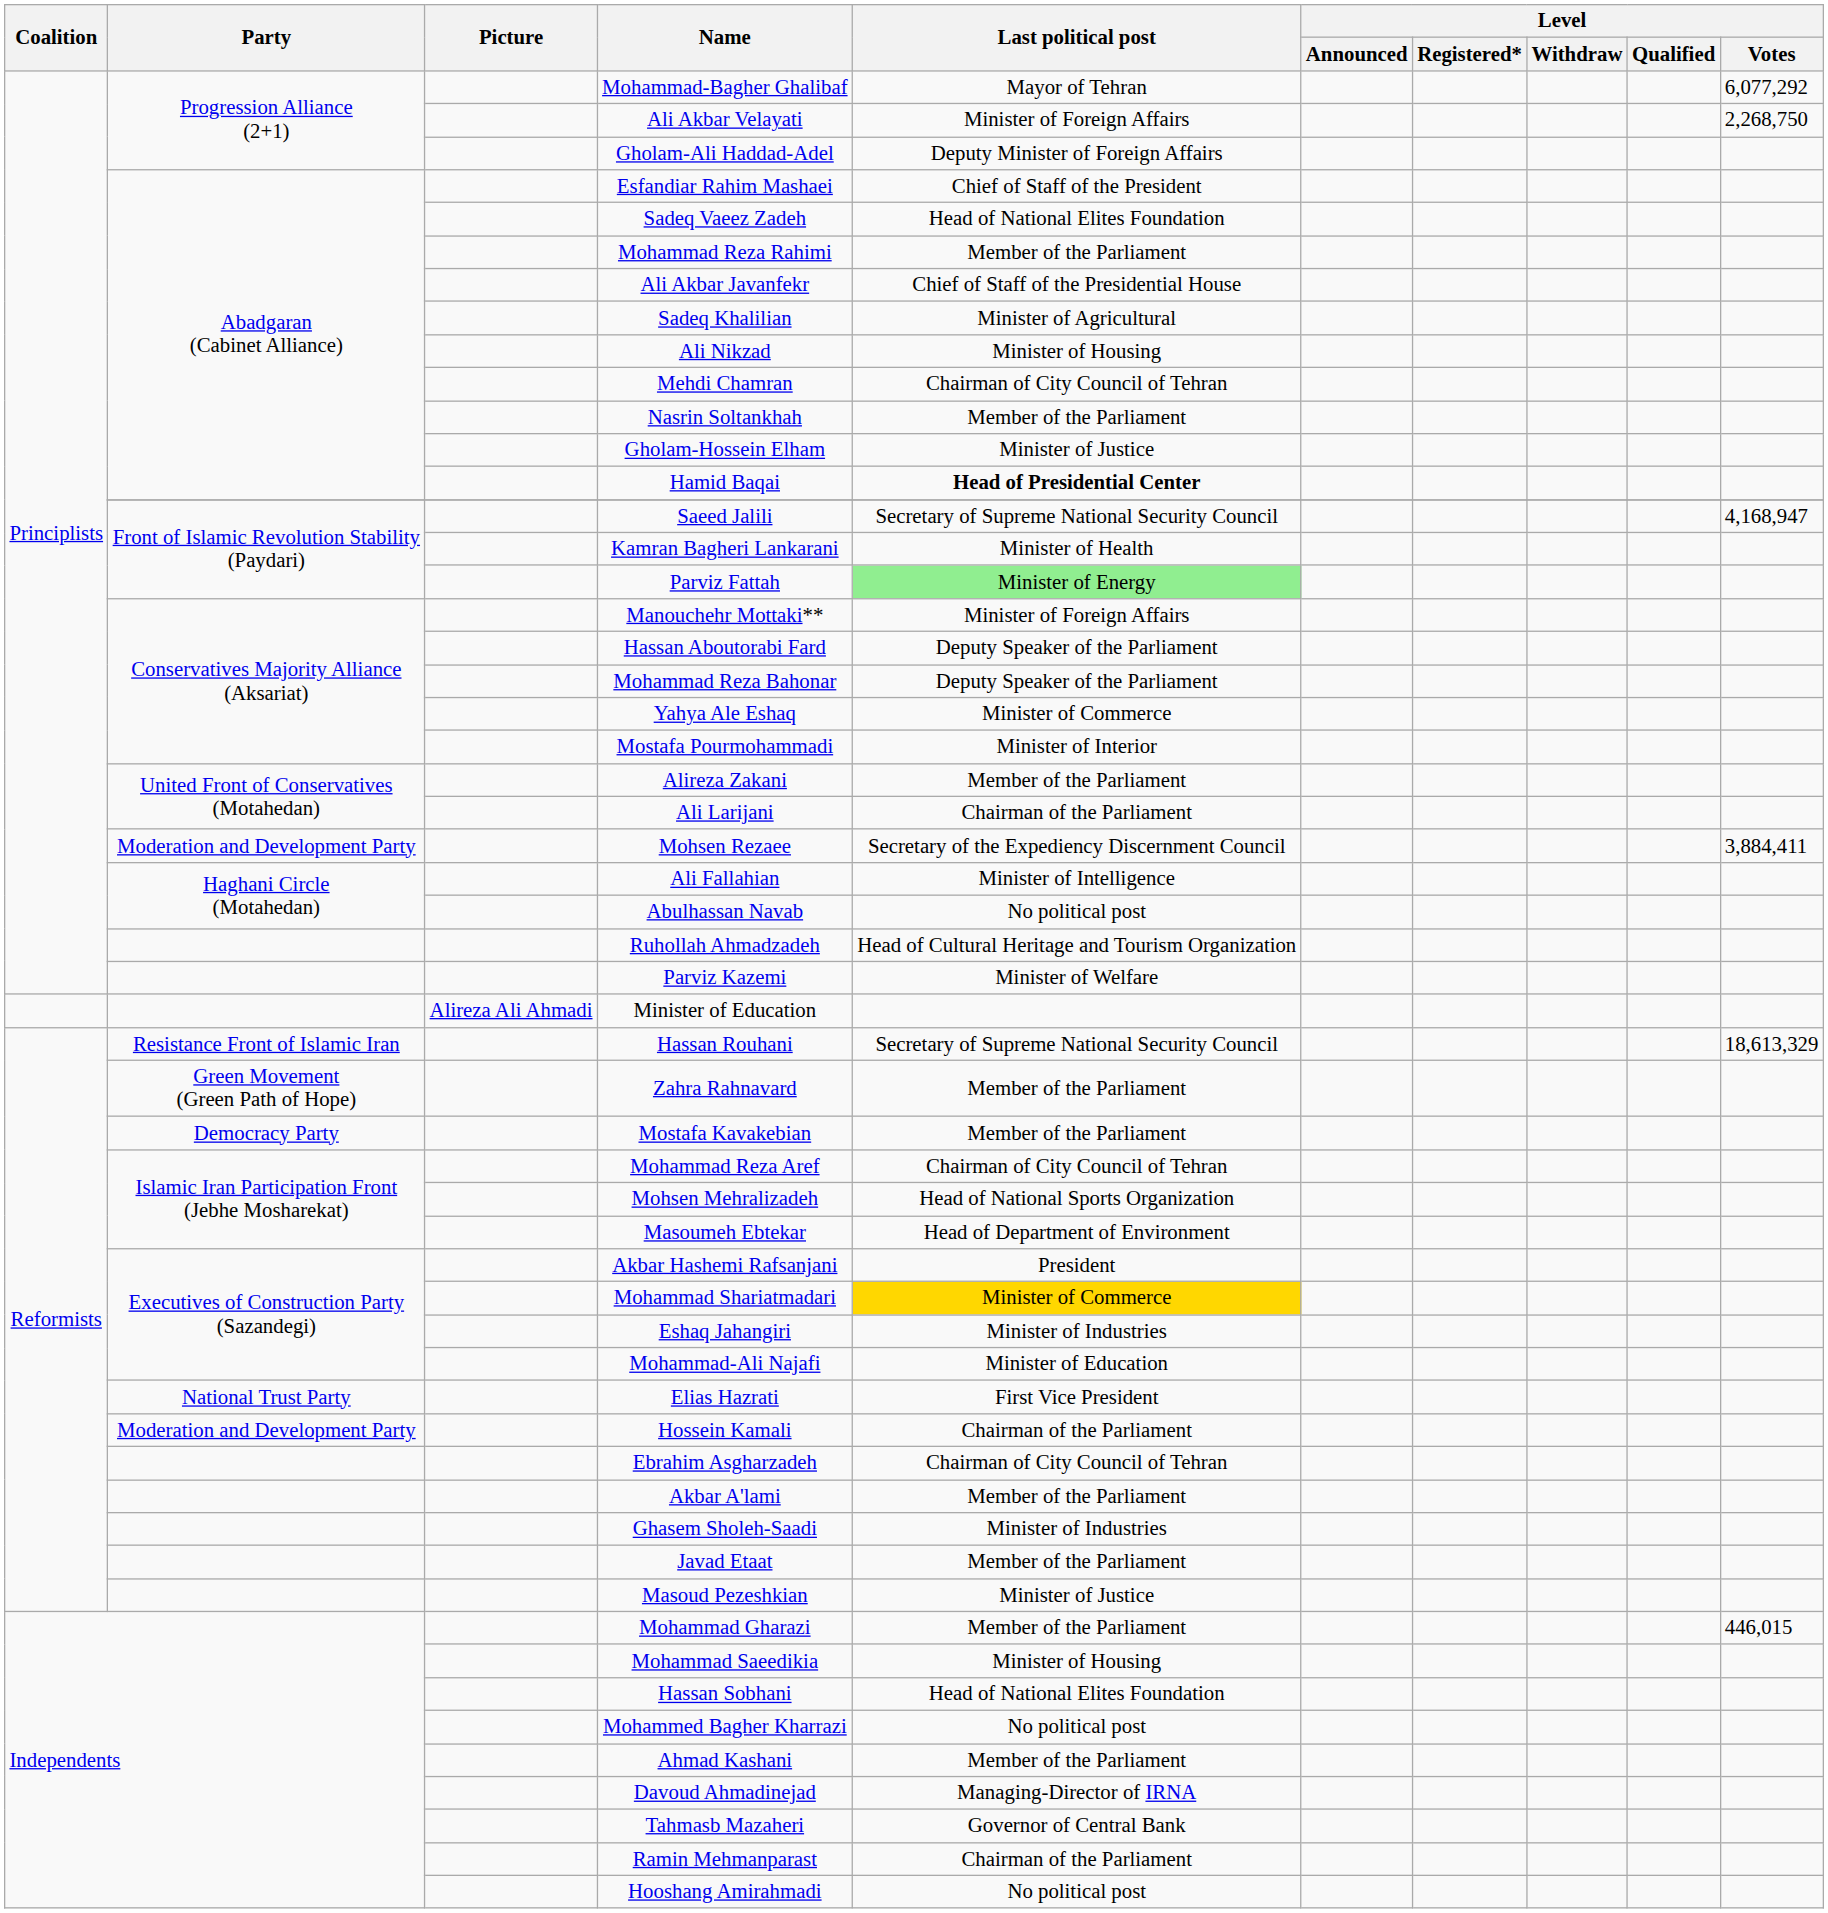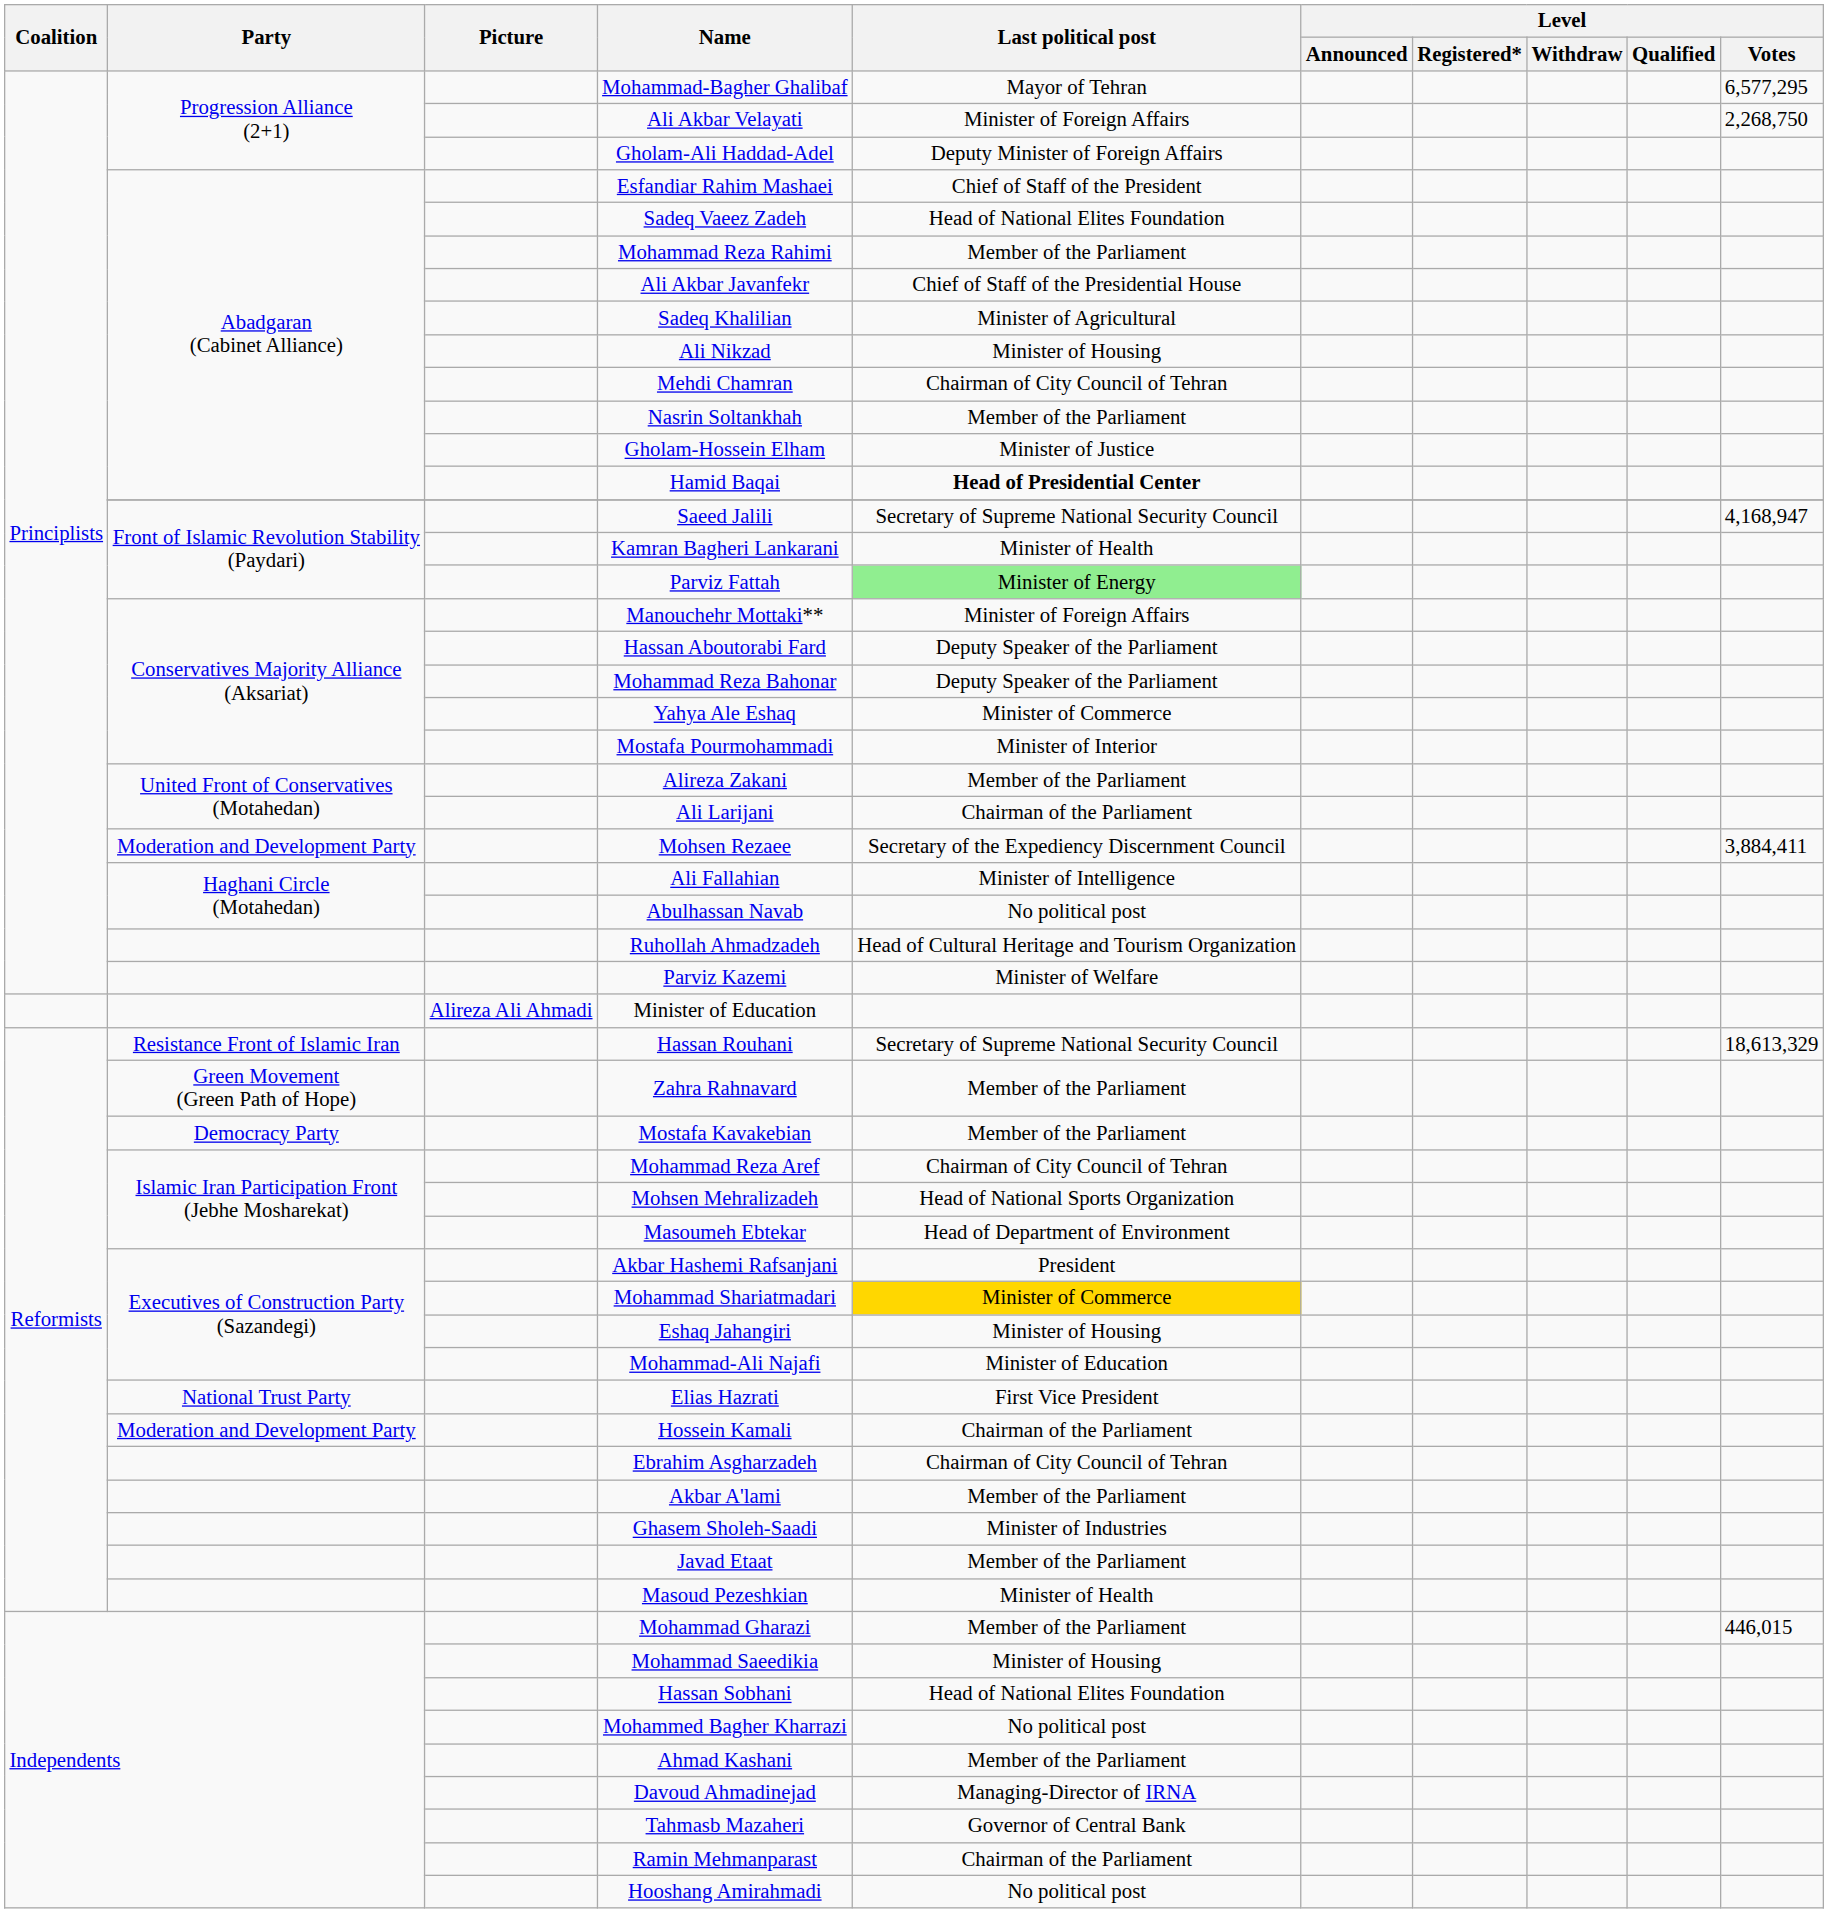Mohammad-Bagher Ghalibaf | Level / Votes: 6,077,292 -> 6,577,295
Eshaq Jahangiri | Last political post: Minister of Industries -> Minister of Housing
Masoud Pezeshkian | Last political post: Minister of Justice -> Minister of Health
